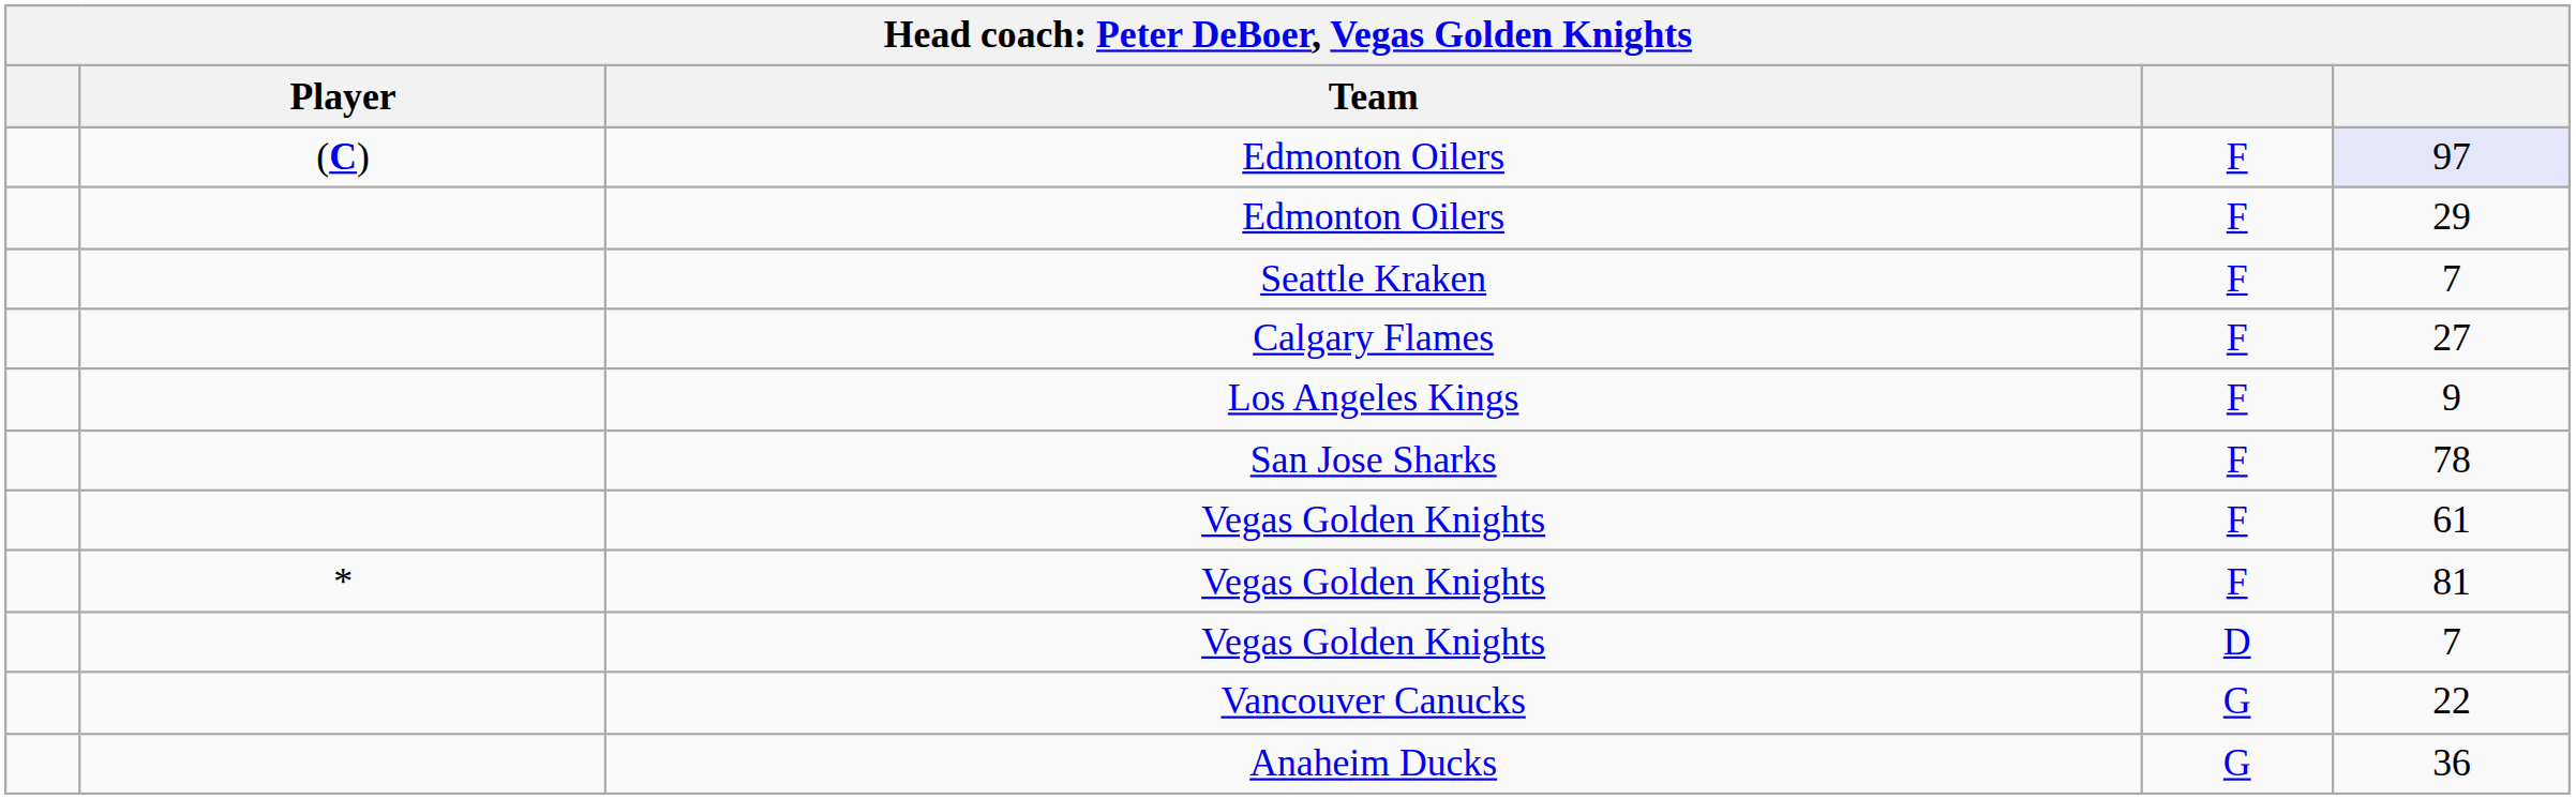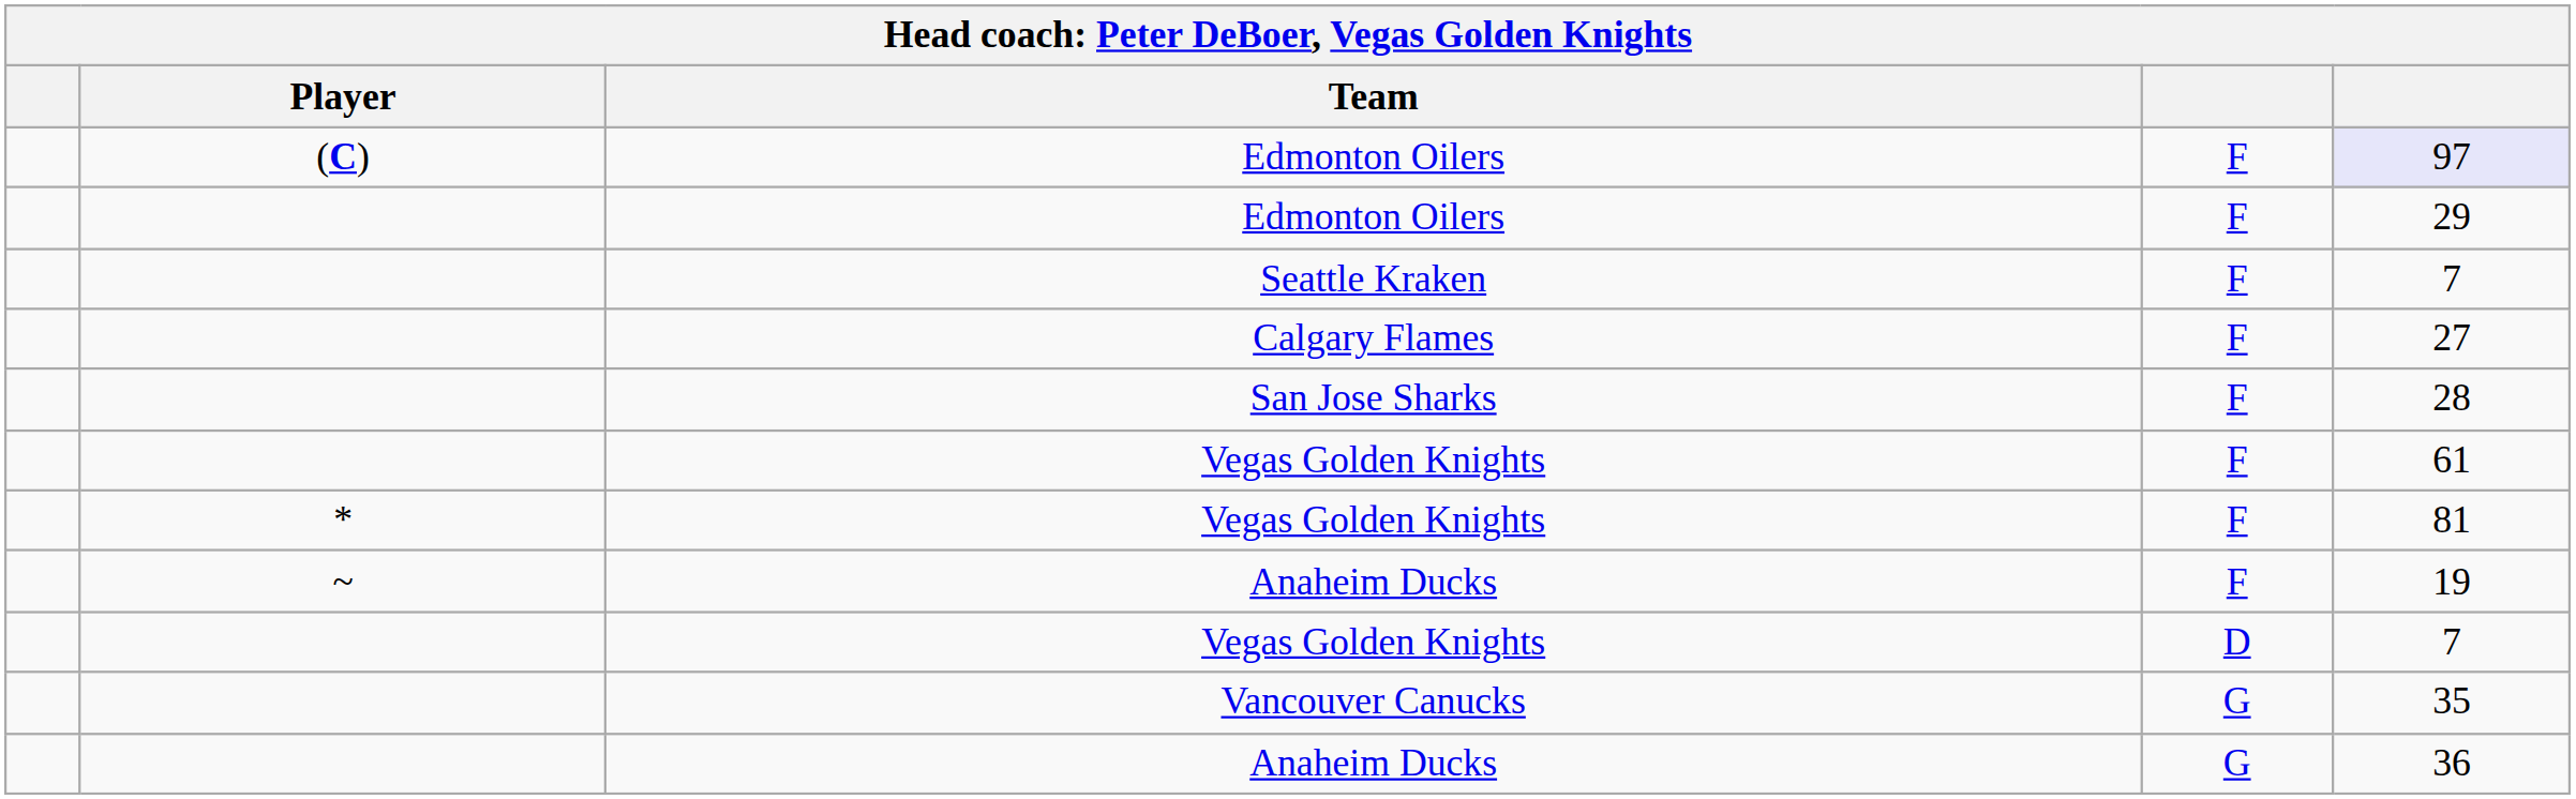- row: Los Angeles Kings | F | 9
San Jose Sharks | column 5: 78 -> 28
+ row: ~ | Anaheim Ducks | F | 19
Vancouver Canucks | column 5: 22 -> 35
